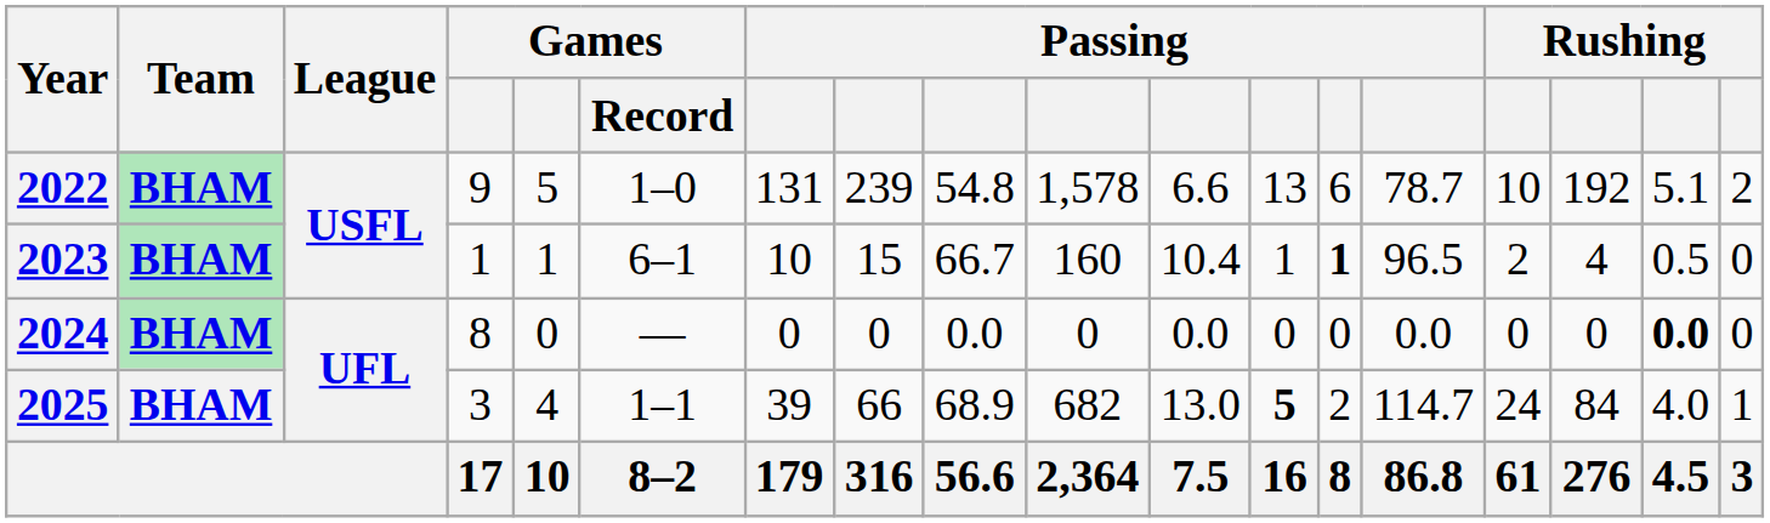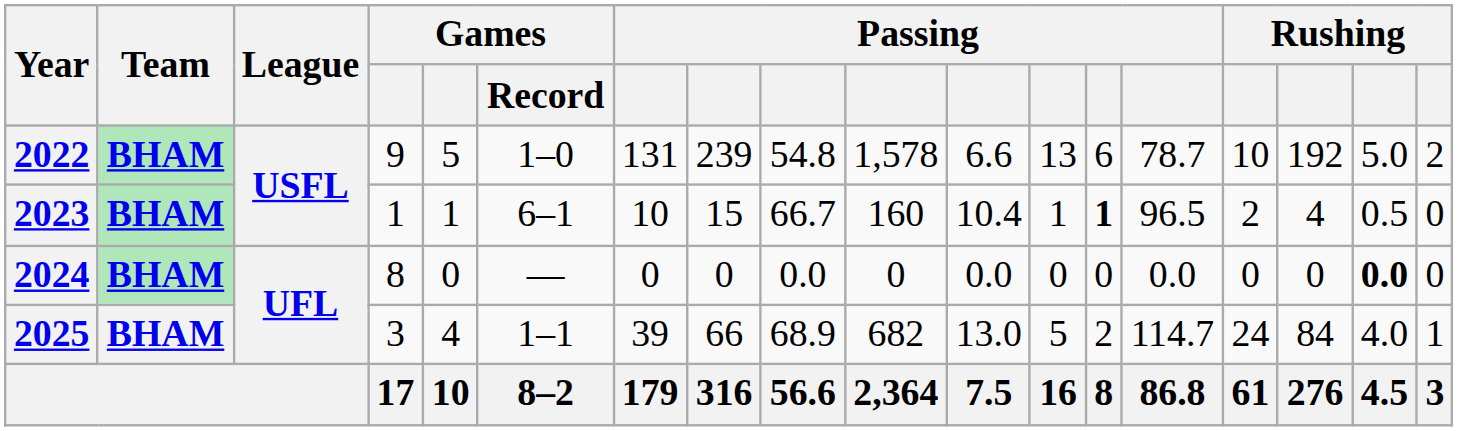2022 | column 17: 5.1 -> 5.0
2025 | column 12: bold -> normal
